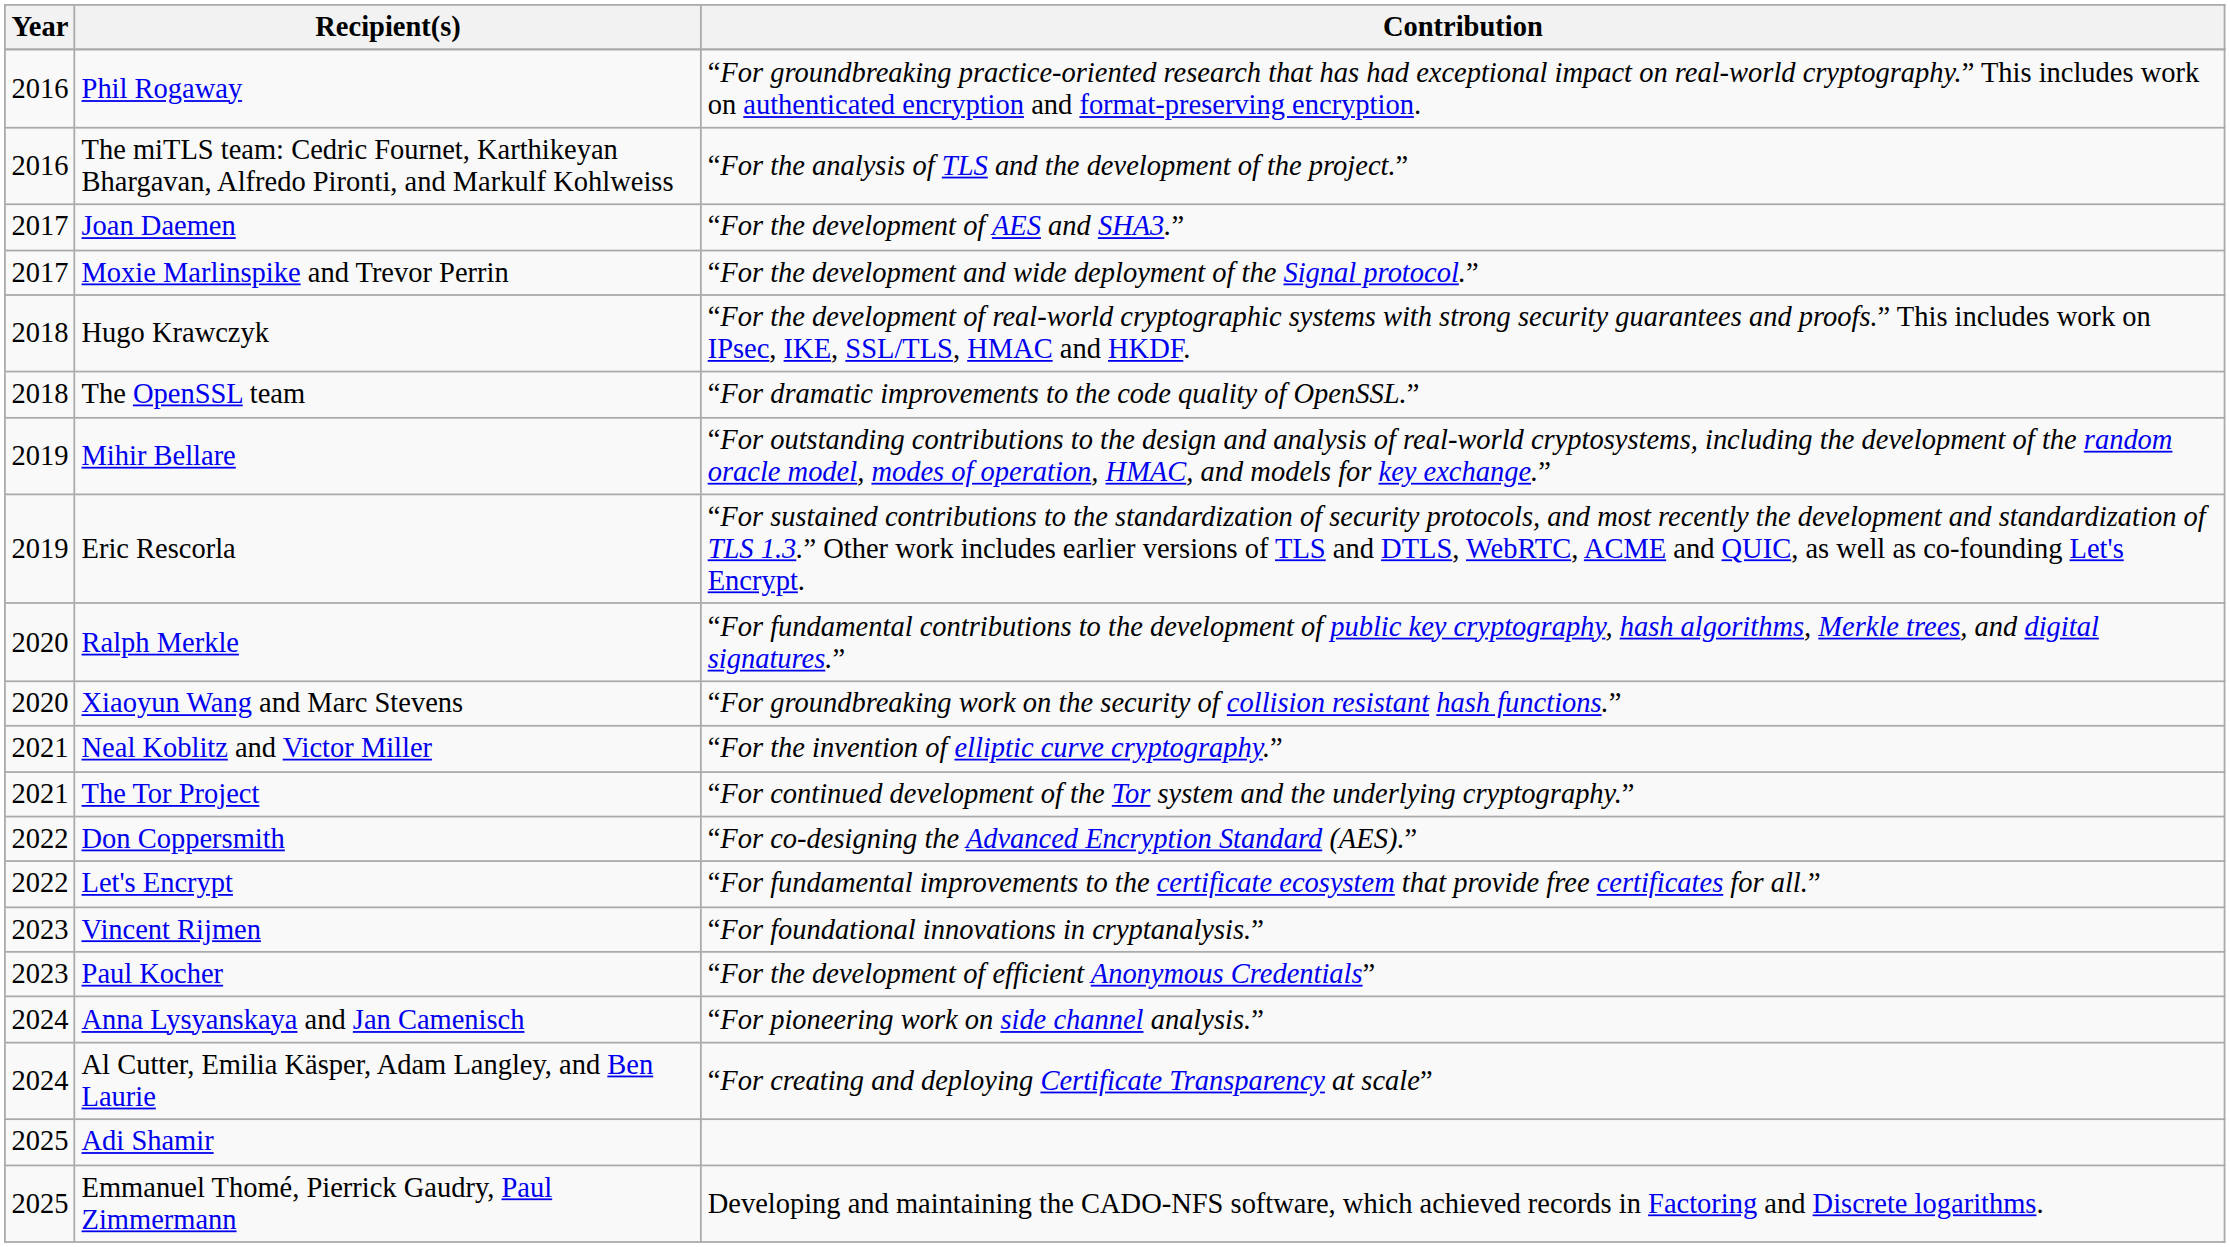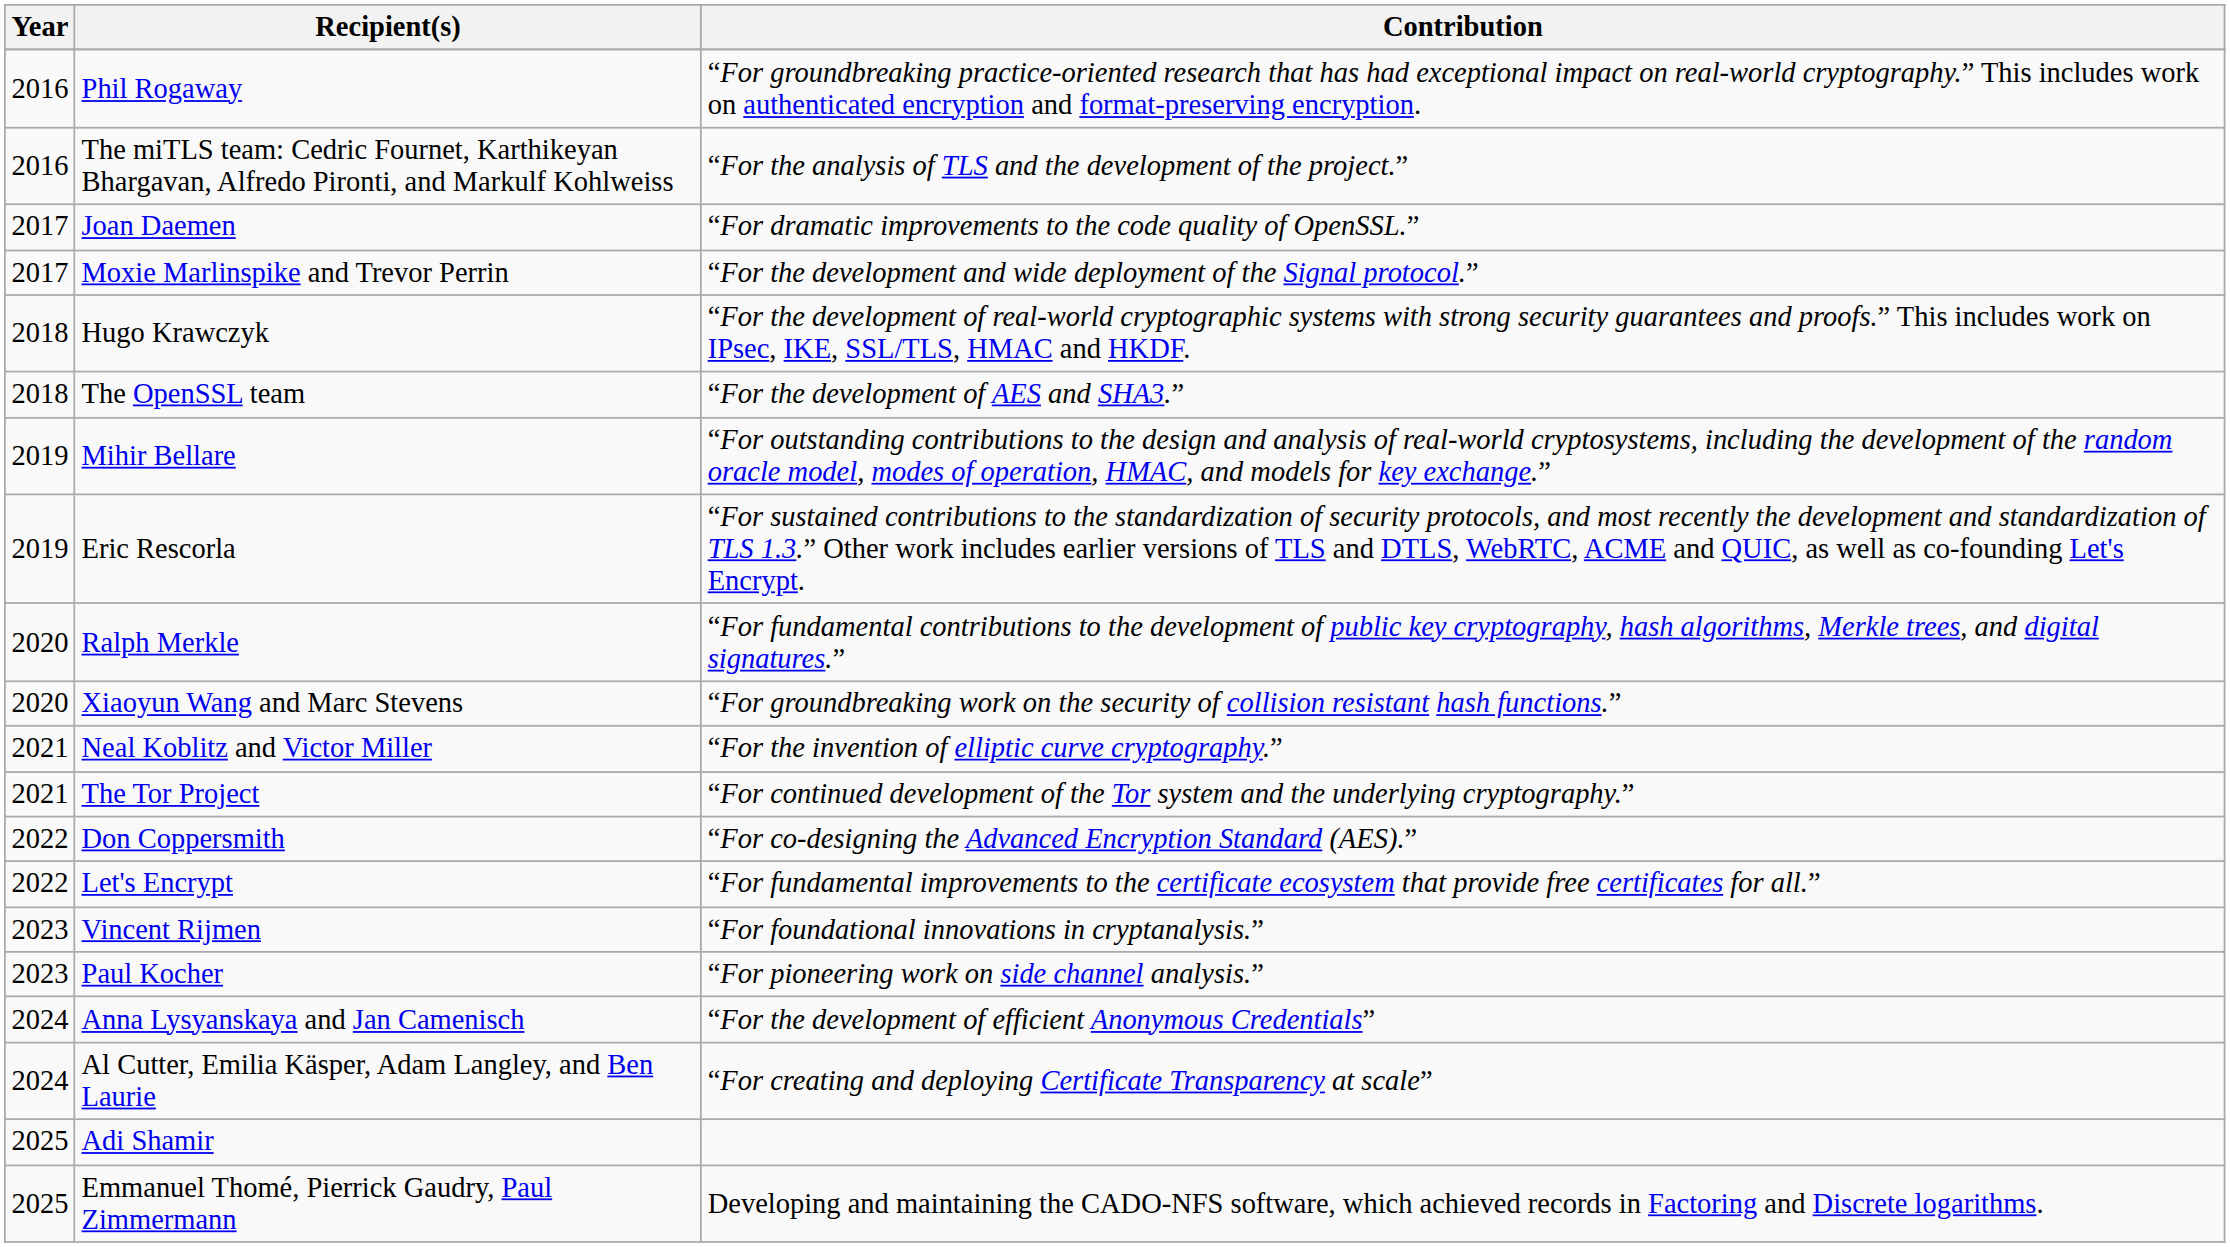Joan Daemen | Contribution: “For the development of AES and SHA3.” -> “For dramatic improvements to the code quality of OpenSSL.”
The OpenSSL team | Contribution: “For dramatic improvements to the code quality of OpenSSL.” -> “For the development of AES and SHA3.”
Paul Kocher | Contribution: “For the development of efficient Anonymous Credentials” -> “For pioneering work on side channel analysis.”
Anna Lysyanskaya and Jan Camenisch | Contribution: “For pioneering work on side channel analysis.” -> “For the development of efficient Anonymous Credentials”
